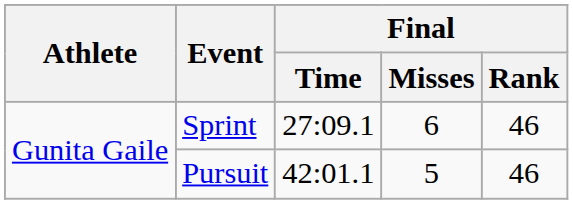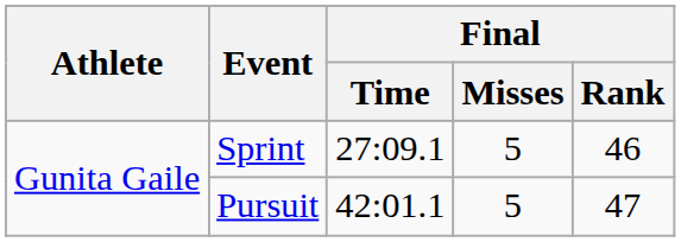Sprint | Final / Misses: 6 -> 5
Pursuit | Final / Rank: 46 -> 47
